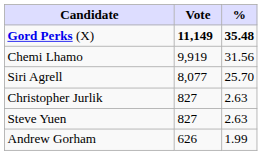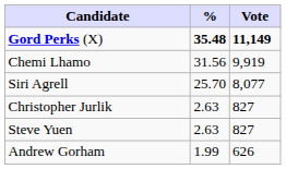columns swapped: Vote <-> %
